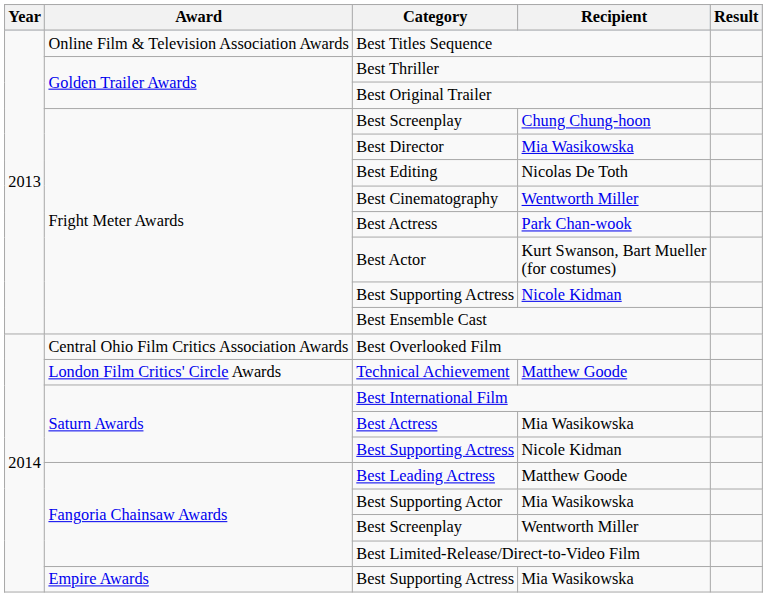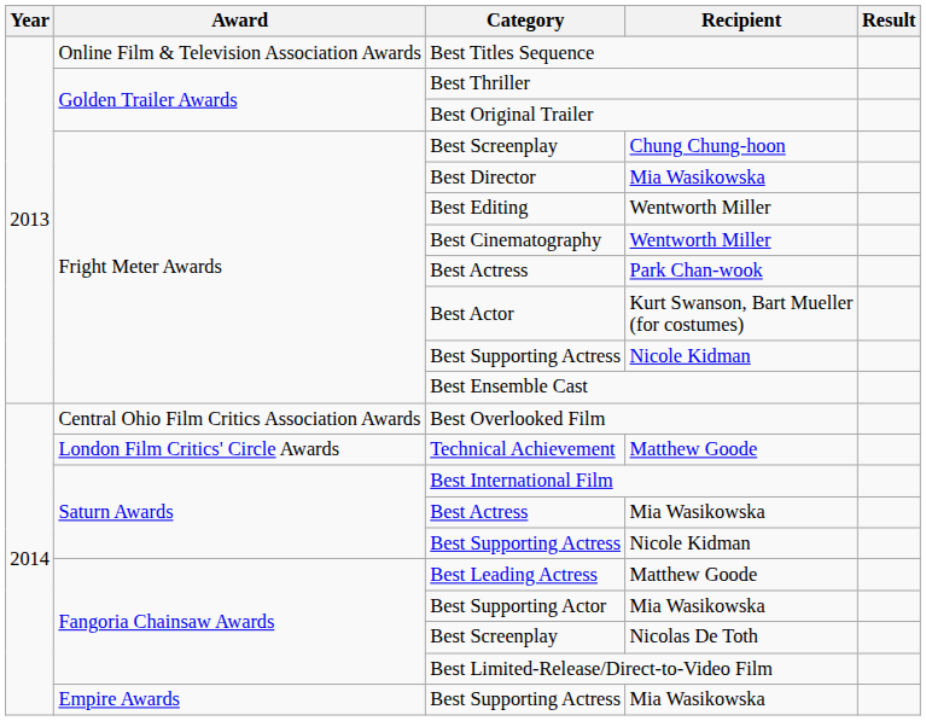Best Editing | Recipient: Nicolas De Toth -> Wentworth Miller
Fangoria Chainsaw Awards / Best Screenplay | Recipient: Wentworth Miller -> Nicolas De Toth
